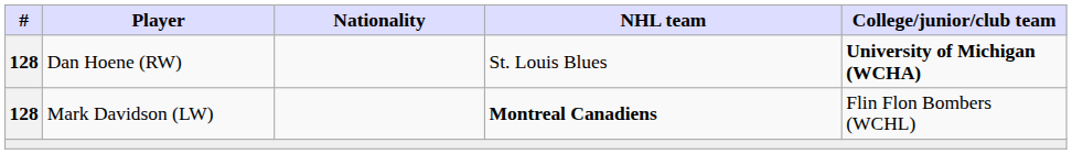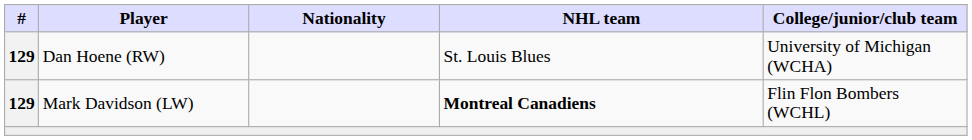Dan Hoene (RW) | #: 128 -> 129
Dan Hoene (RW) | College/junior/club team: bold -> normal
Mark Davidson (LW) | #: 128 -> 129
